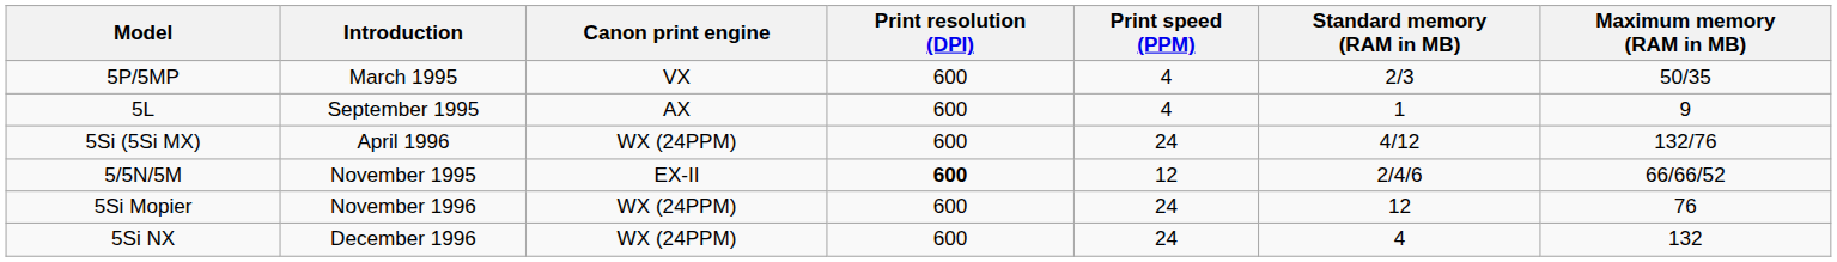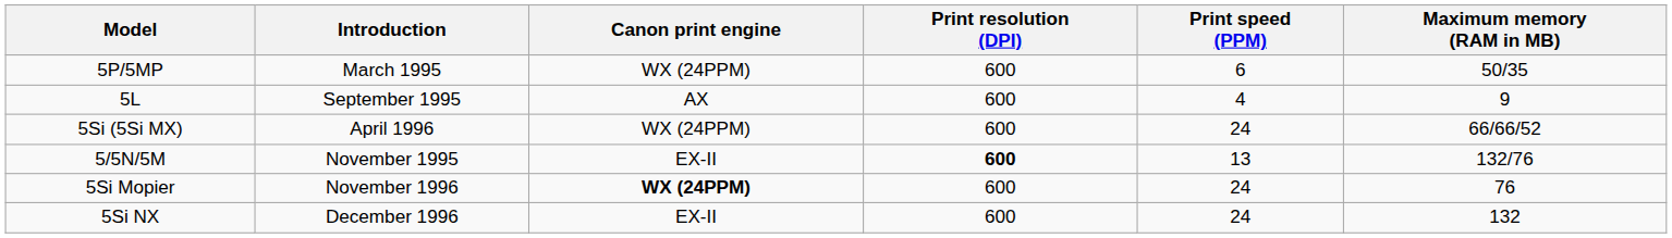- column: Standard memory (RAM in MB) | 2/3 | 1 | 4/12 | 2/4/6 | 12 | 4
5P/5MP | Canon print engine: VX -> WX (24PPM)
5P/5MP | Print speed (PPM): 4 -> 6
5Si (5Si MX) | Maximum memory (RAM in MB): 132/76 -> 66/66/52
5/5N/5M | Print speed (PPM): 12 -> 13
5/5N/5M | Maximum memory (RAM in MB): 66/66/52 -> 132/76
5Si Mopier | Canon print engine: normal -> bold
5Si NX | Canon print engine: WX (24PPM) -> EX-II
